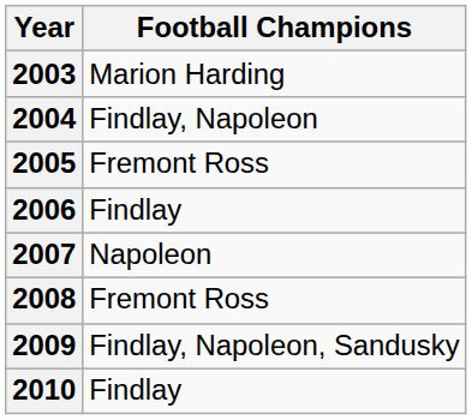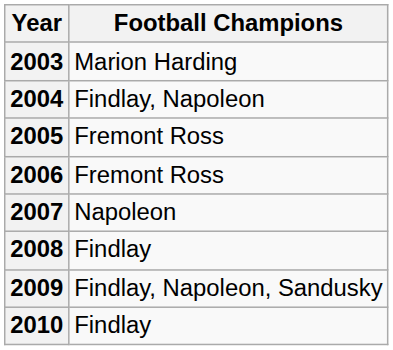2006 | Football Champions: Findlay -> Fremont Ross
2008 | Football Champions: Fremont Ross -> Findlay
